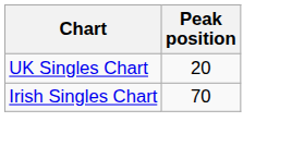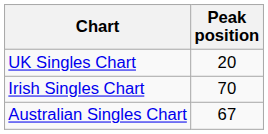+ row: Australian Singles Chart | 67
